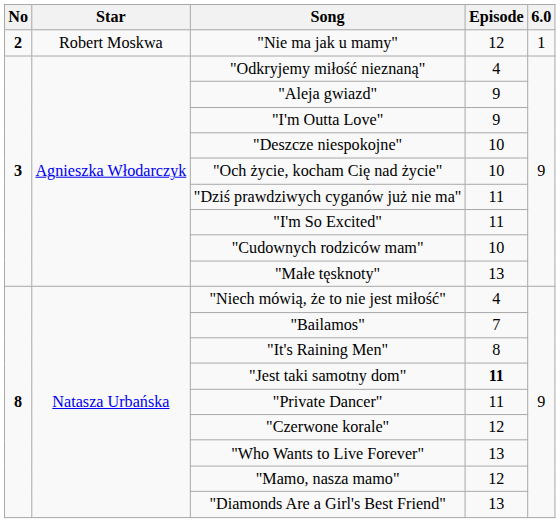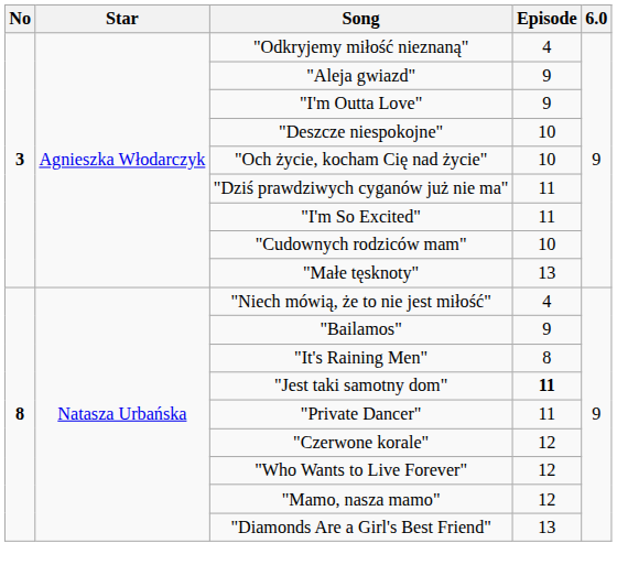- row: 2 | Robert Moskwa | "Nie ma jak u mamy" | 12 | 1
"Bailamos" | Episode: 7 -> 9
"Who Wants to Live Forever" | Episode: 13 -> 12
